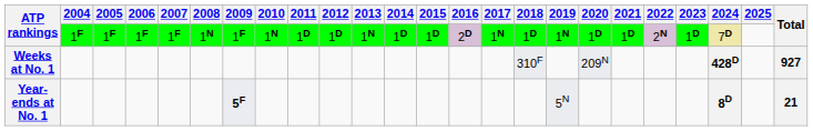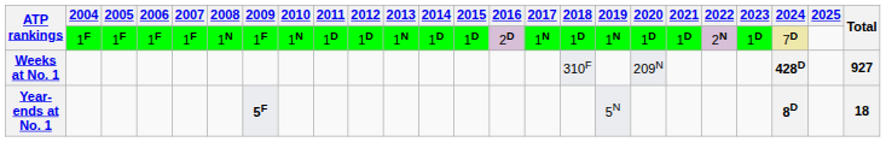Year-ends at No. 1 | Total: 21 -> 18
